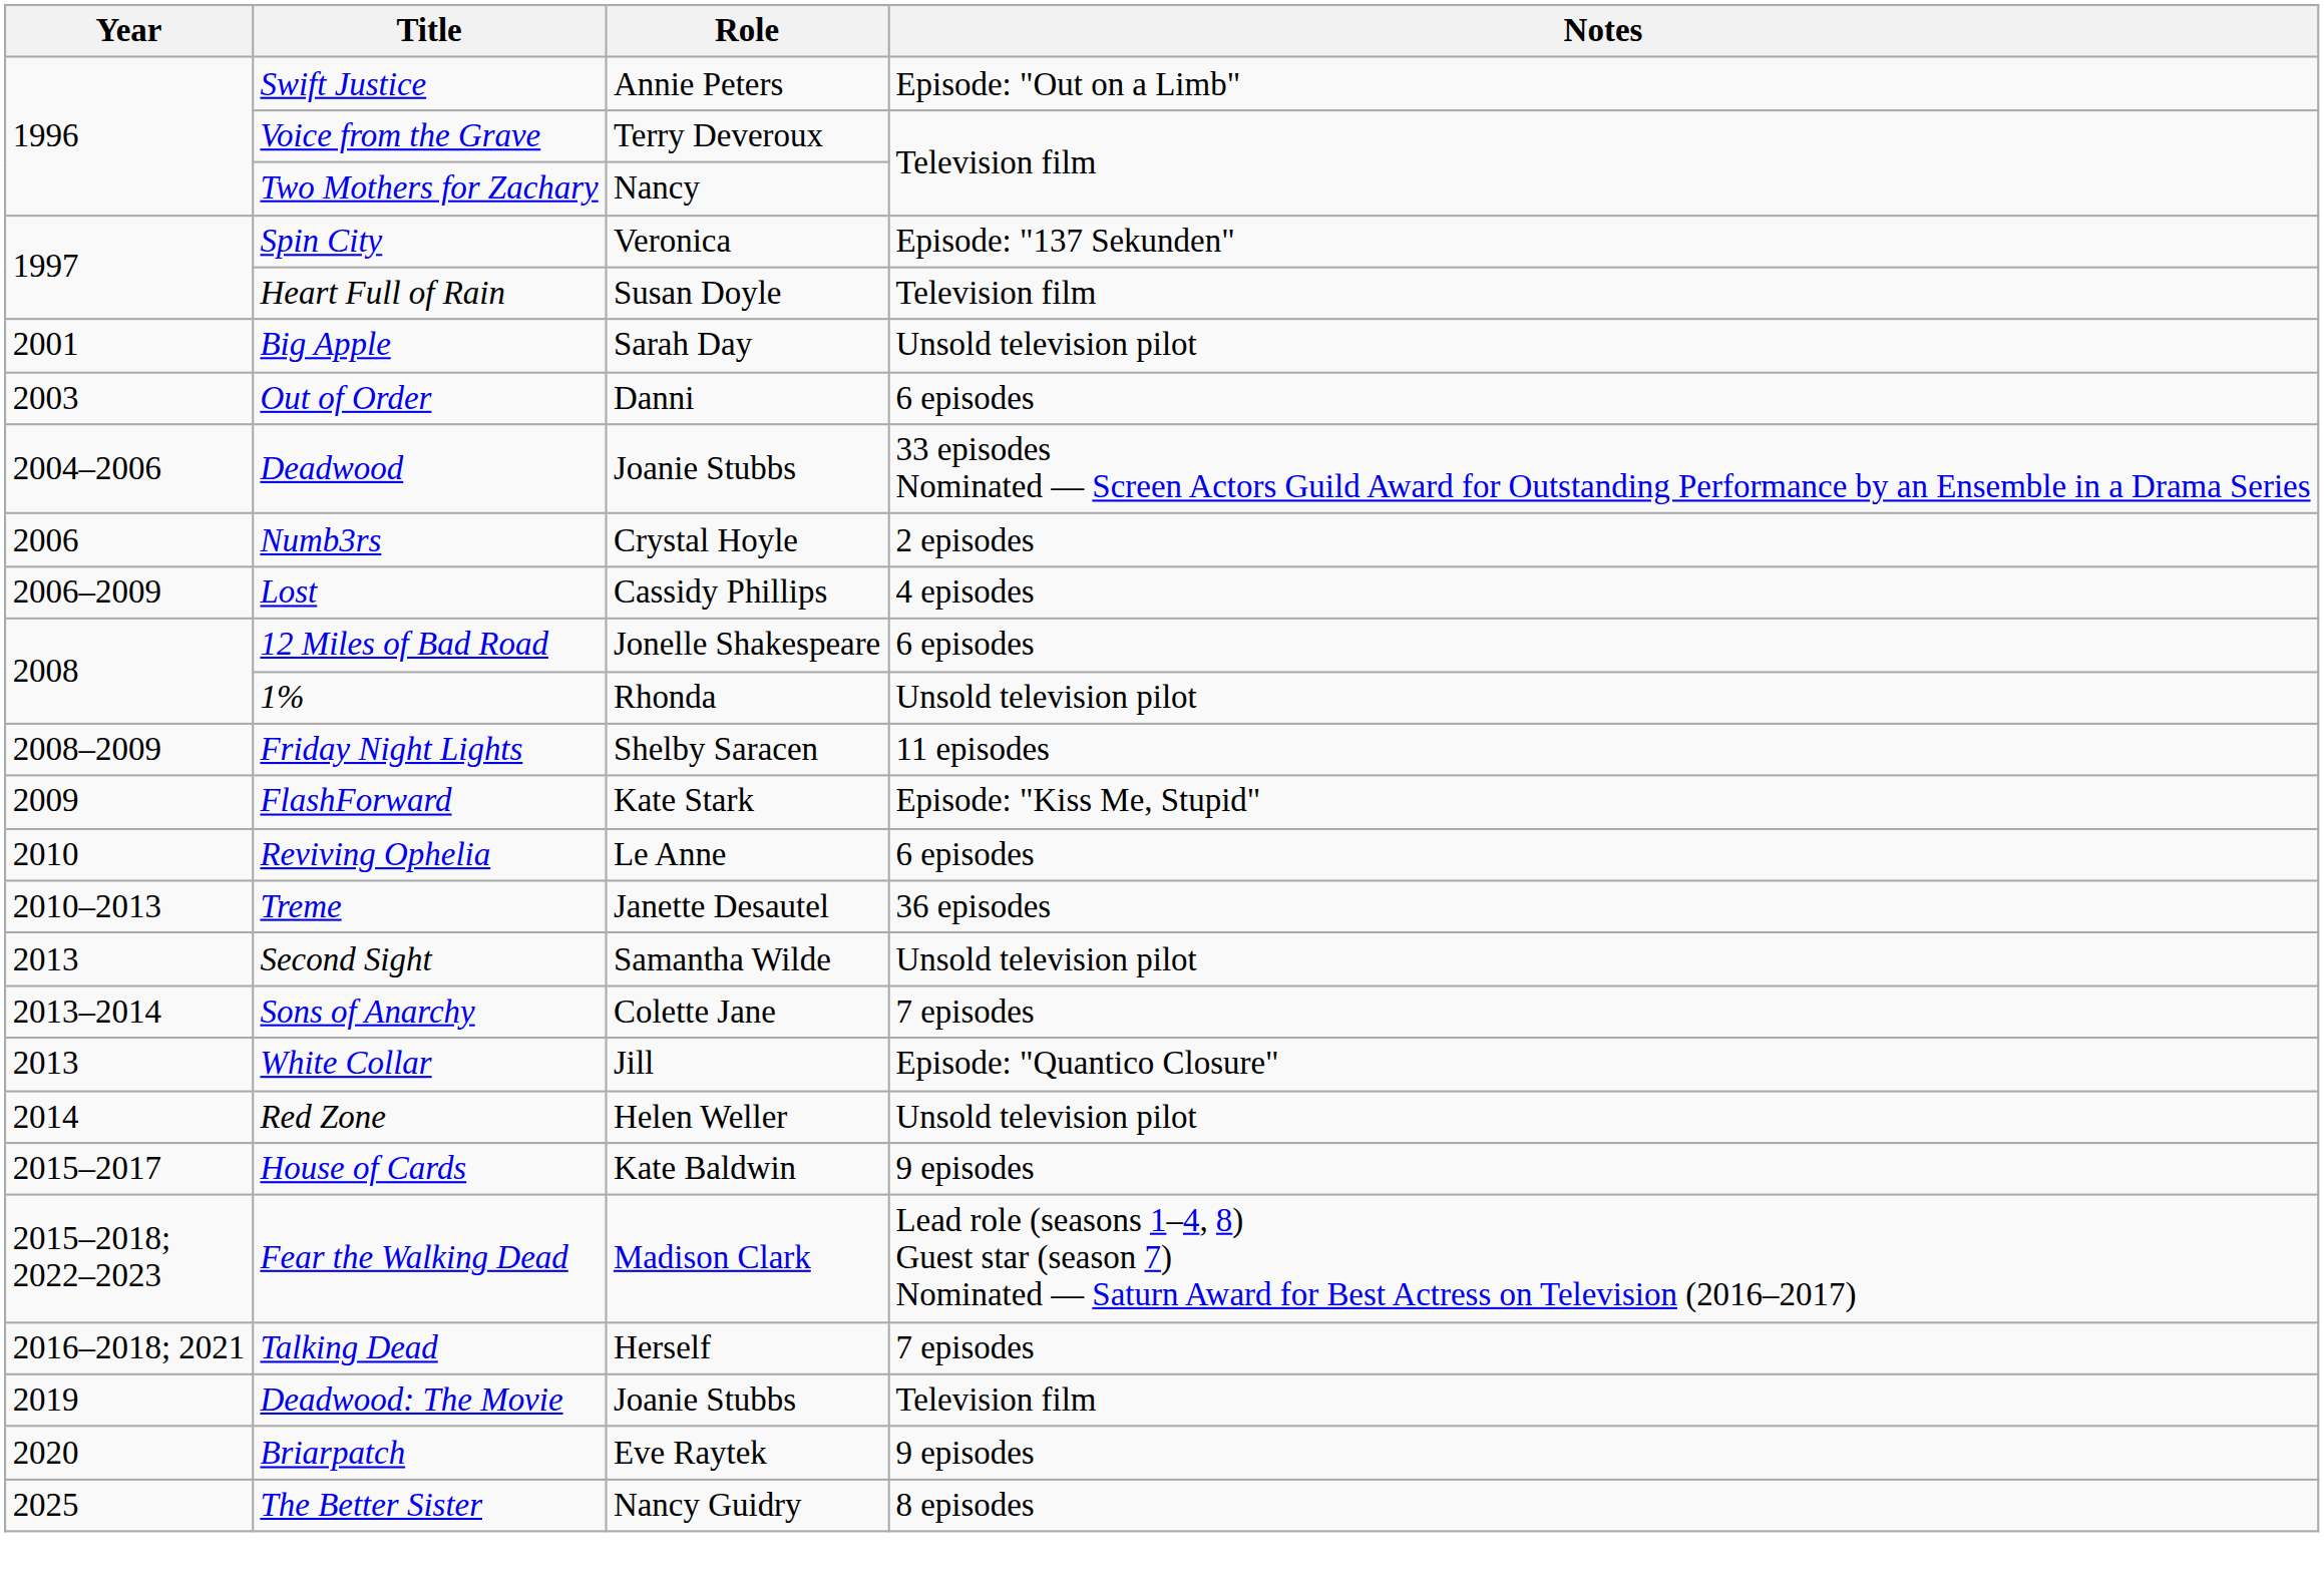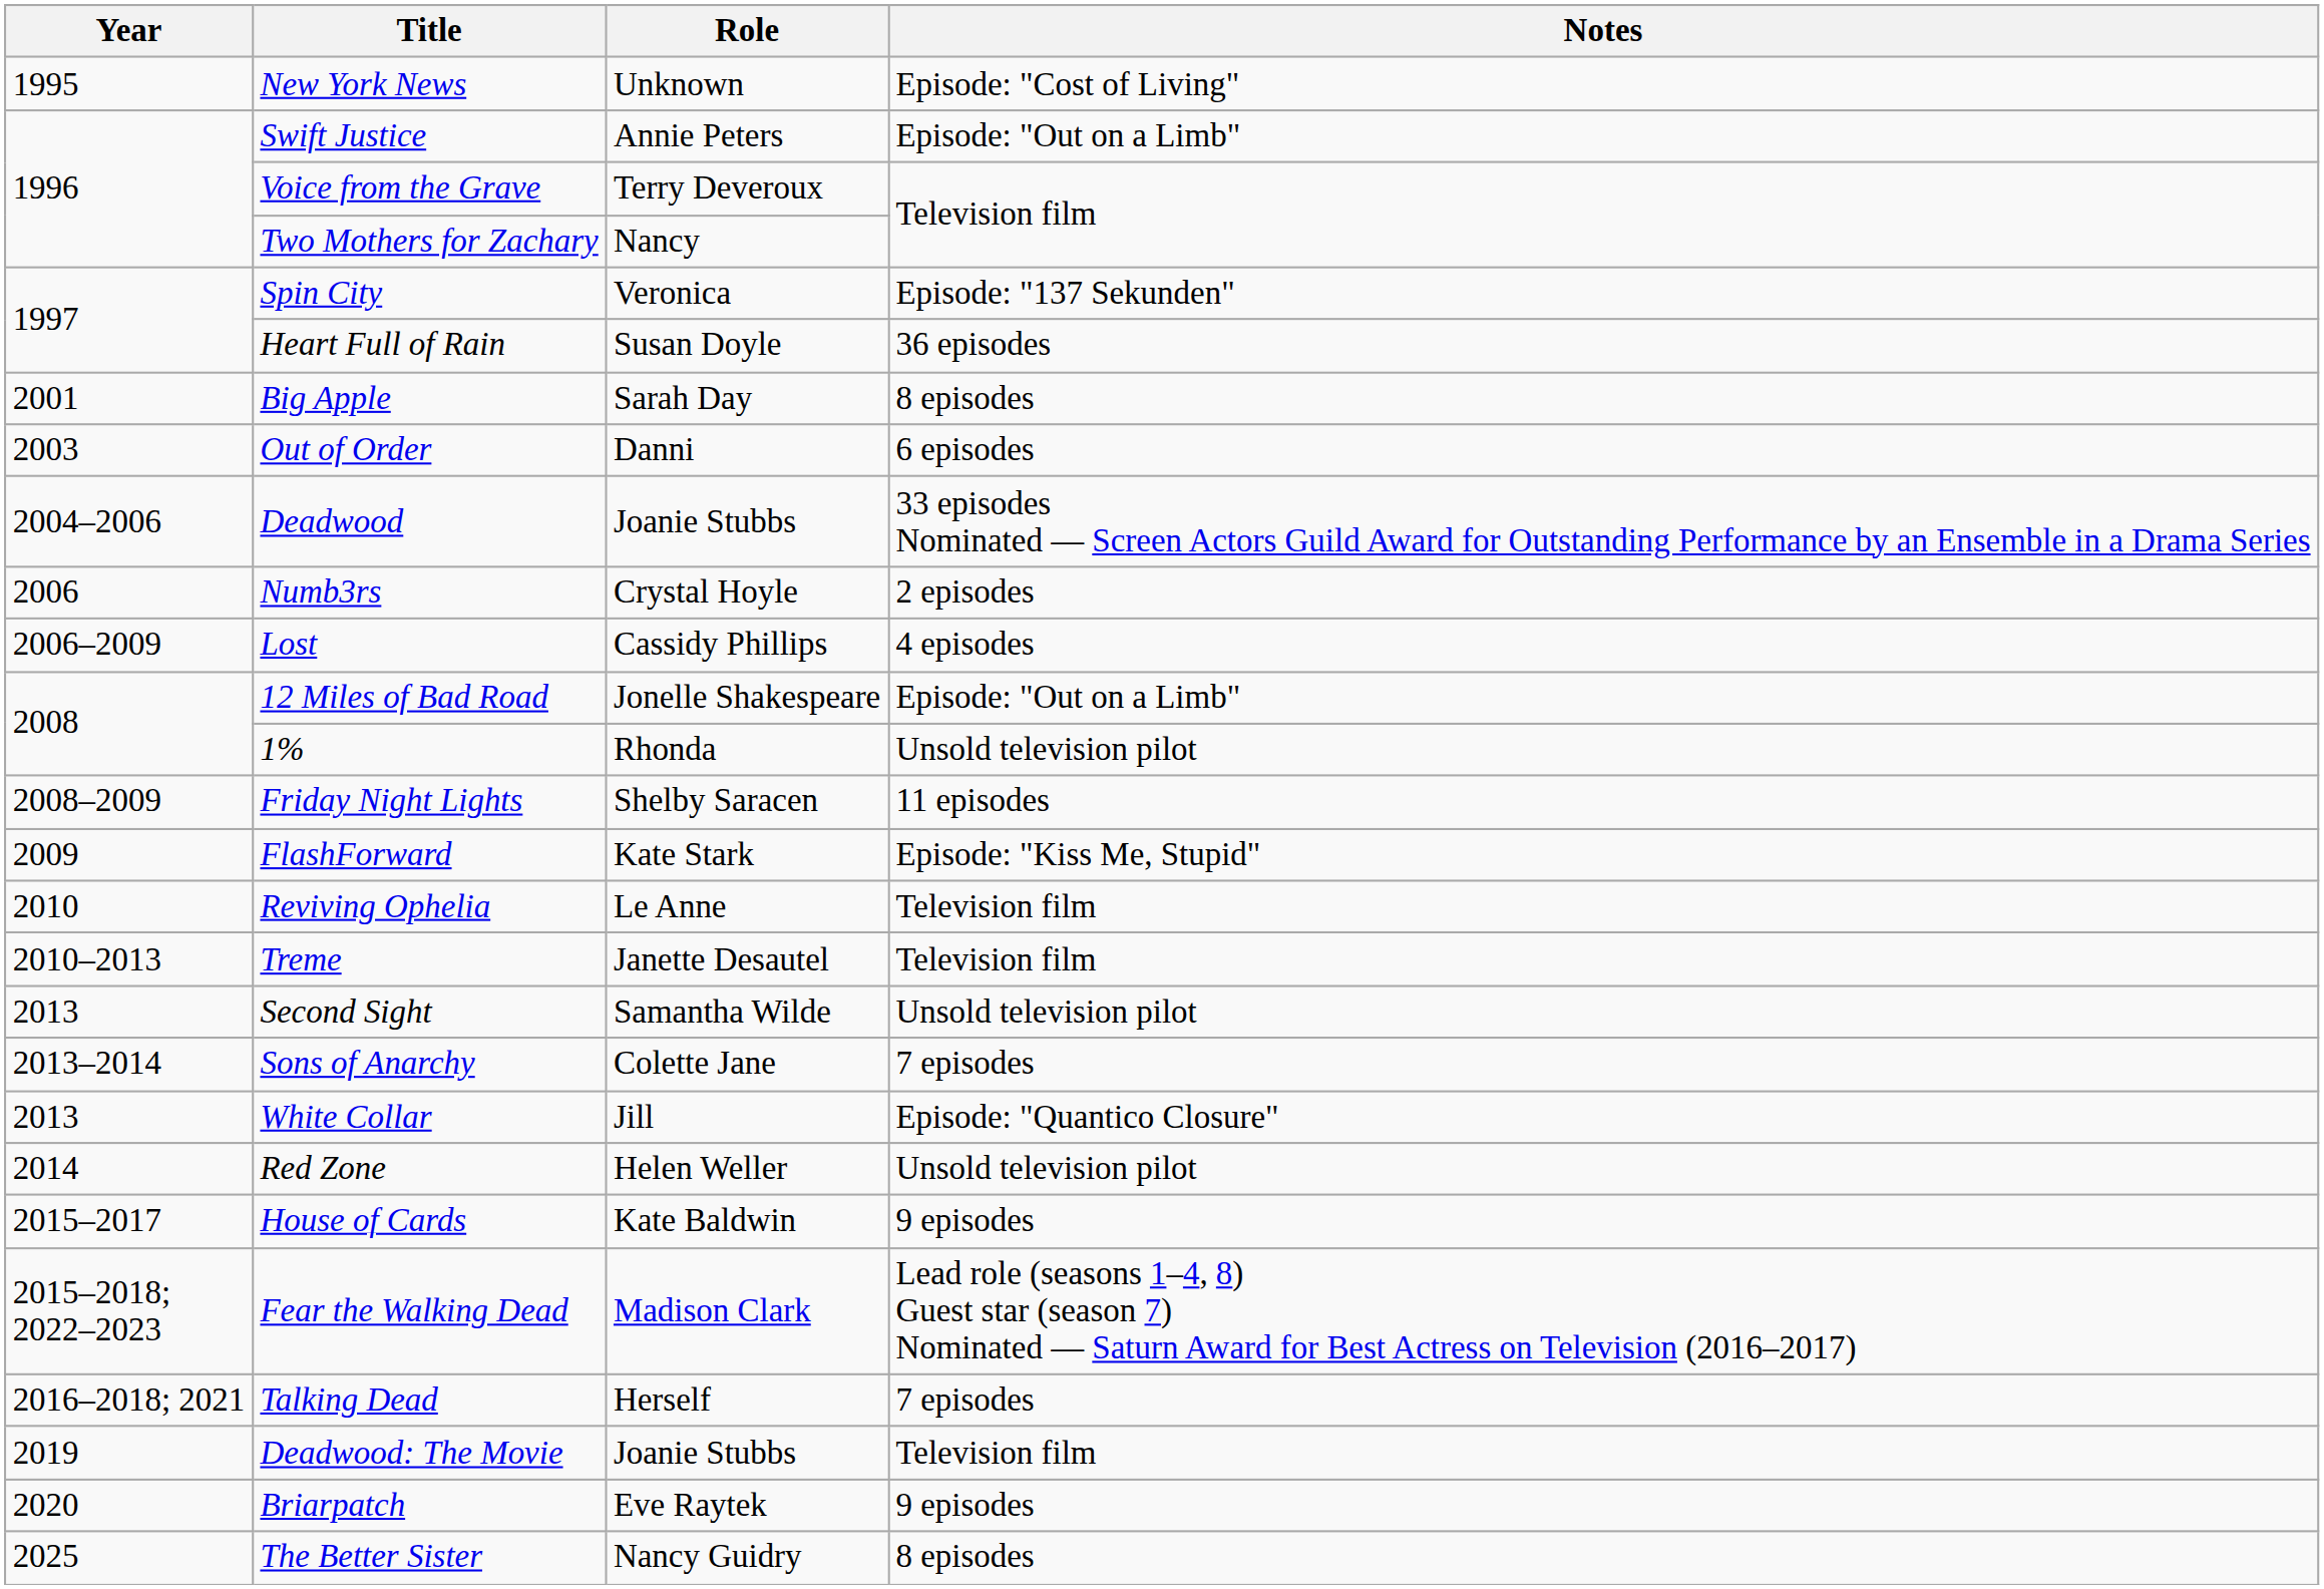+ row: 1995 | New York News | Unknown | Episode: "Cost of Living"
Heart Full of Rain | Notes: Television film -> 36 episodes
Big Apple | Notes: Unsold television pilot -> 8 episodes
12 Miles of Bad Road | Notes: 6 episodes -> Episode: "Out on a Limb"
Reviving Ophelia | Notes: 6 episodes -> Television film
Treme | Notes: 36 episodes -> Television film
